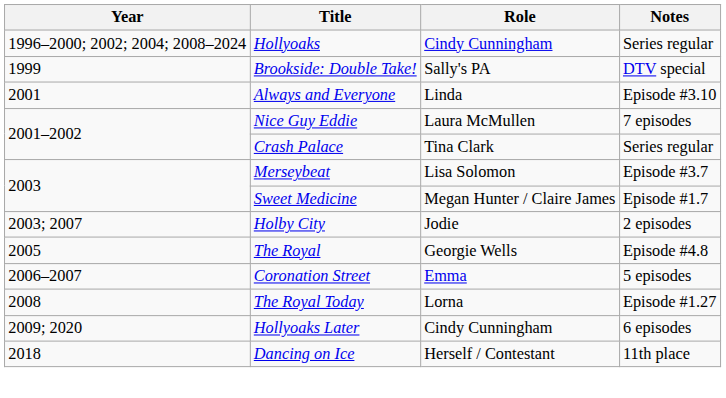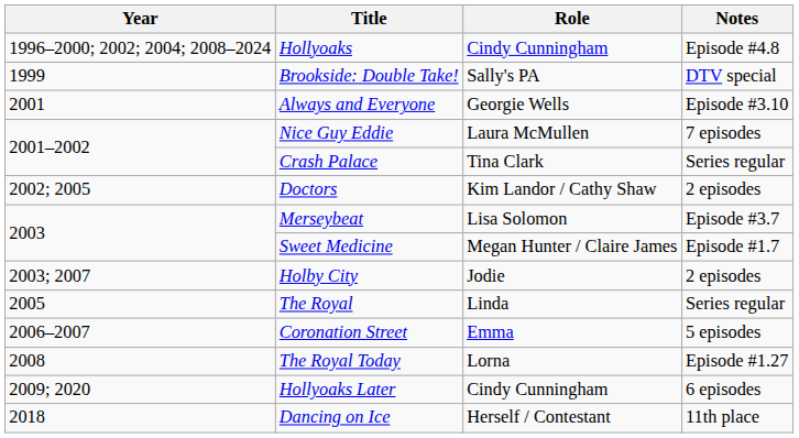Hollyoaks | Notes: Series regular -> Episode #4.8
Always and Everyone | Role: Linda -> Georgie Wells
+ row: 2002; 2005 | Doctors | Kim Landor / Cathy Shaw | 2 episodes
The Royal | Role: Georgie Wells -> Linda
The Royal | Notes: Episode #4.8 -> Series regular
